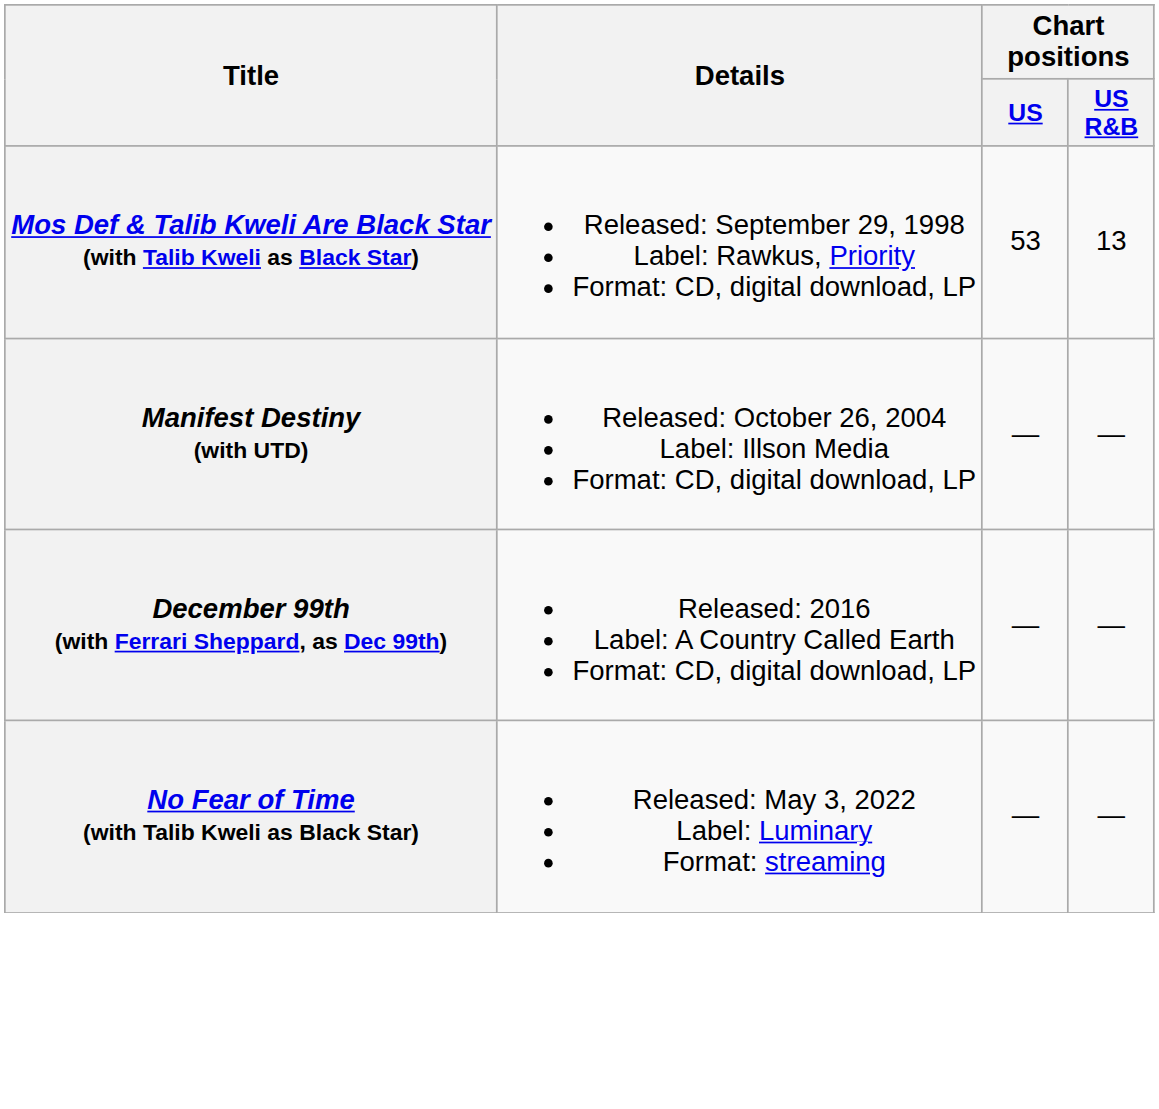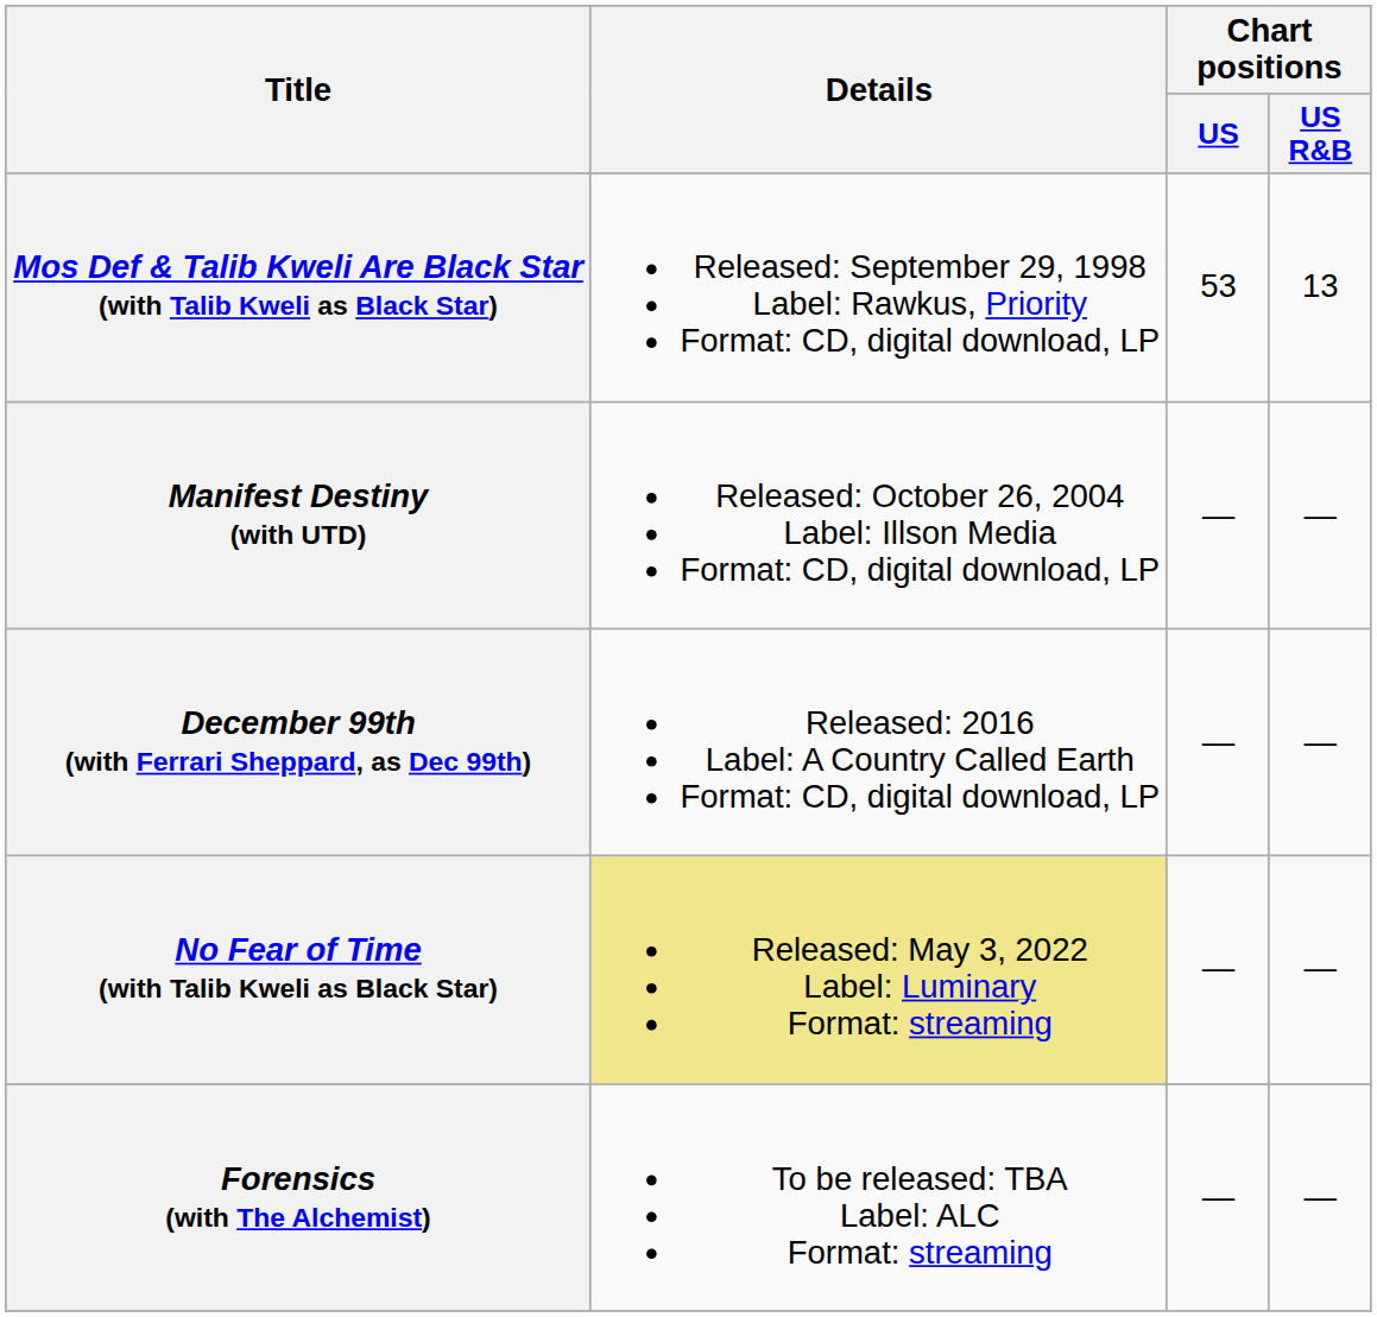No Fear of Time (with Talib Kweli as Black Star) | Details: no background -> khaki background
+ row: Forensics (with The Alchemist) | To be released: TBA Label: ALC Format: streaming | — | —
